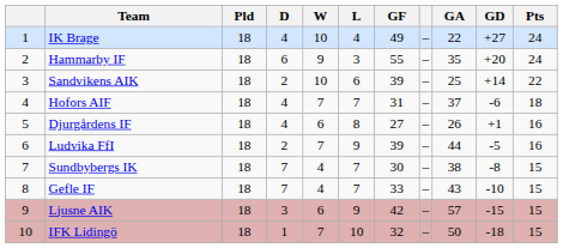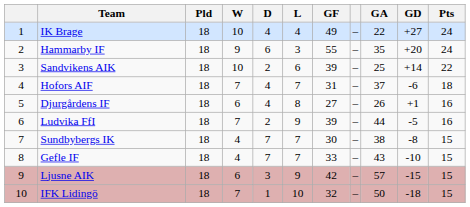columns swapped: W <-> D
